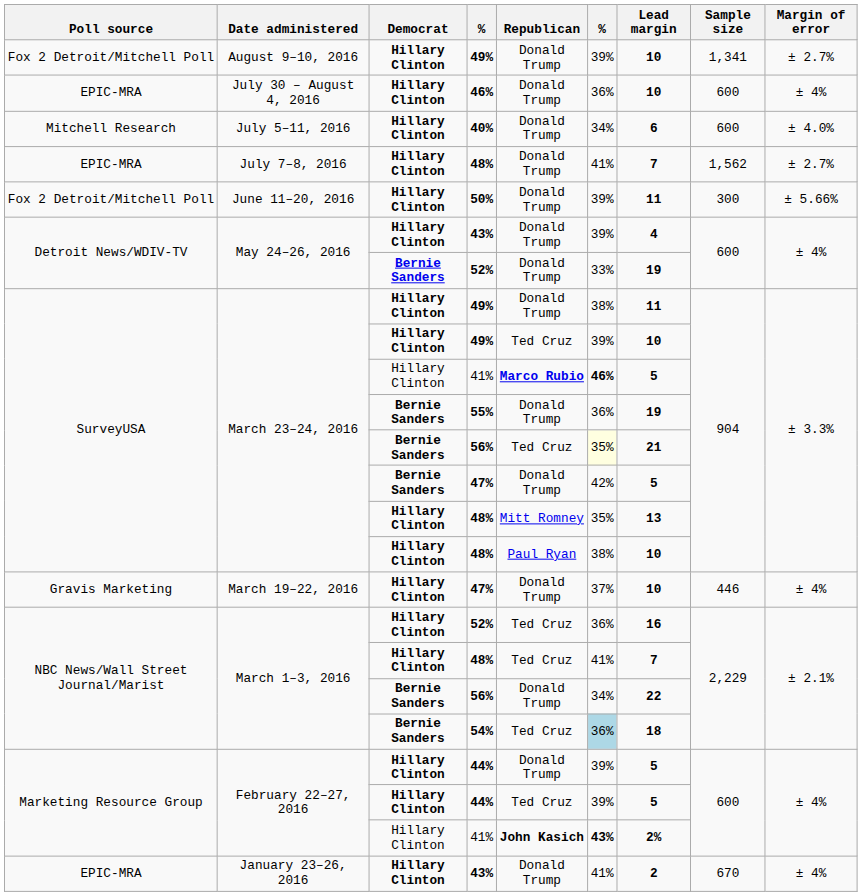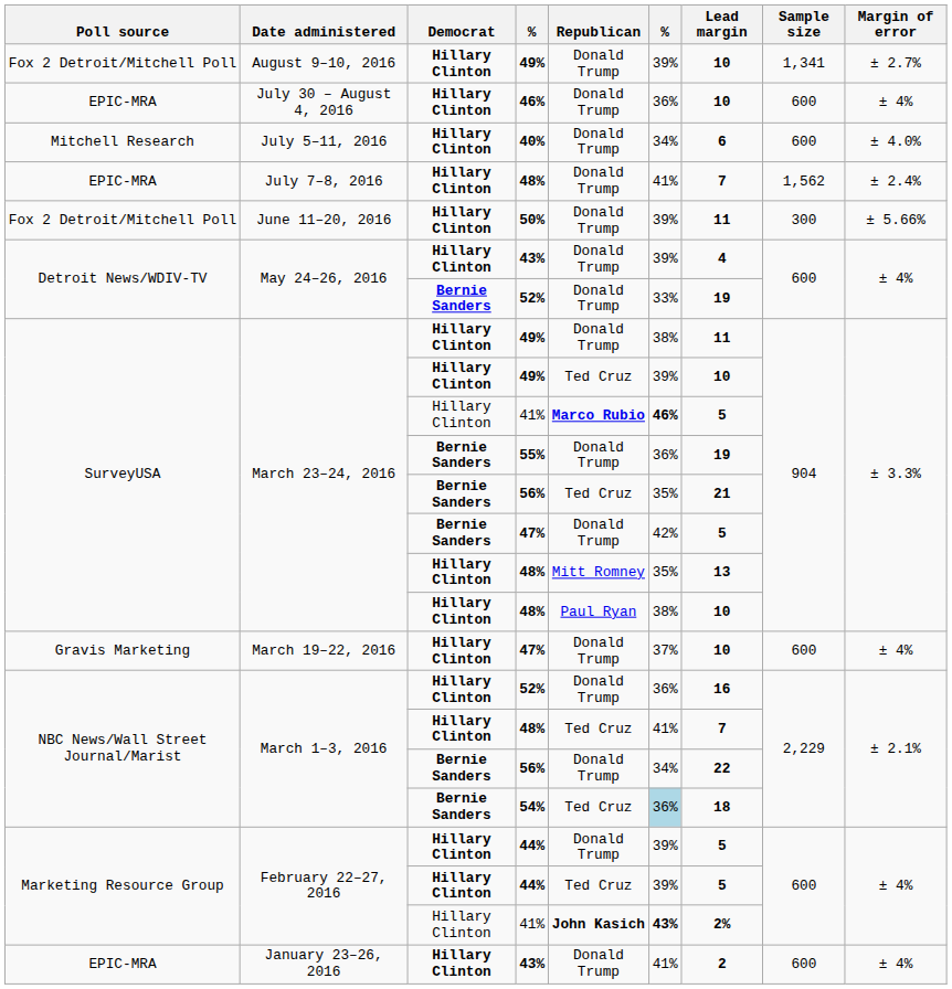July 7–8, 2016 / 48% | Margin of error: ± 2.7% -> ± 2.4%
March 23–24, 2016 / 56% | column 6: lightyellow background -> no background
March 19–22, 2016 / 47% | Sample size: 446 -> 600
March 1–3, 2016 / 52% | Republican: Ted Cruz -> Donald Trump
January 23–26, 2016 / 43% | Sample size: 670 -> 600
